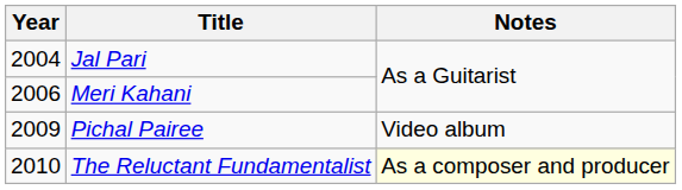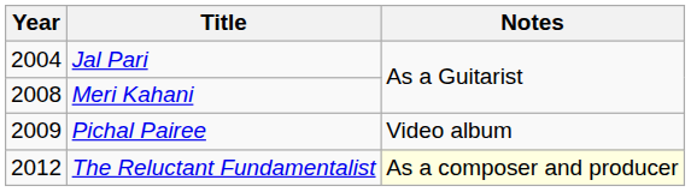Meri Kahani | Year: 2006 -> 2008
The Reluctant Fundamentalist | Year: 2010 -> 2012
